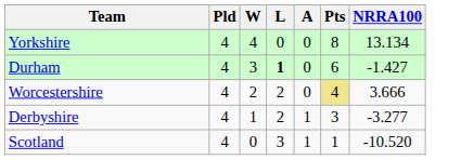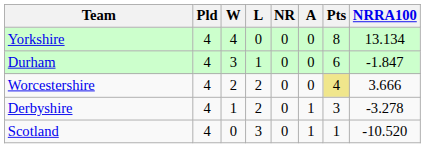+ column: NR | 0 | 0 | 0 | 0 | 0
Durham | L: bold -> normal
Durham | NRRA100: -1.427 -> -1.847
Derbyshire | NRRA100: -3.277 -> -3.278
